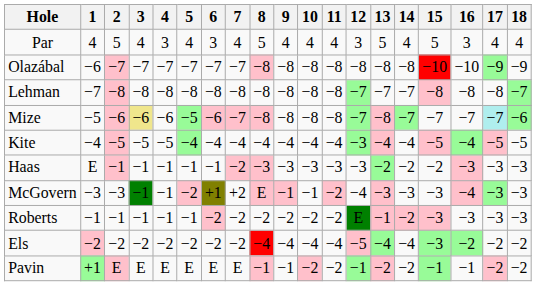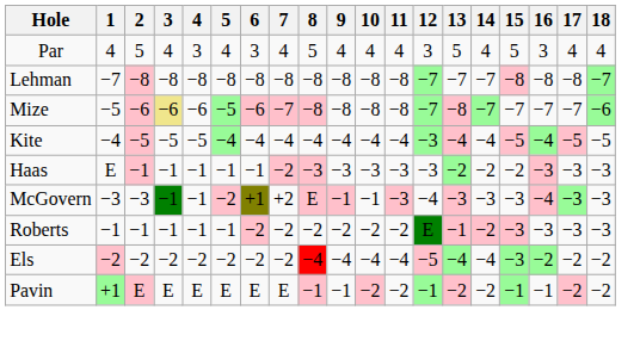- row: Olazábal | −6 | −7 | −7 | −7 | −7 | −7 | −7 | −8 | −8 | −8 | −8 | −8 | −8 | −8 | −10 | −10 | −9 | −9
Mize | 17: paleturquoise background -> no background
McGovern | 11: −2 -> −3
